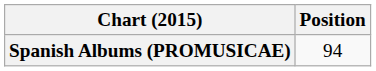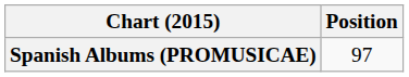Spanish Albums (PROMUSICAE) | Position: 94 -> 97
